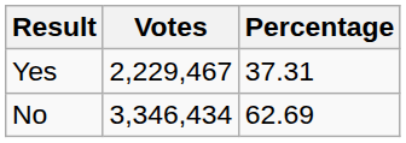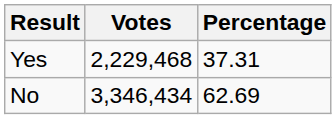Yes | Votes: 2,229,467 -> 2,229,468
